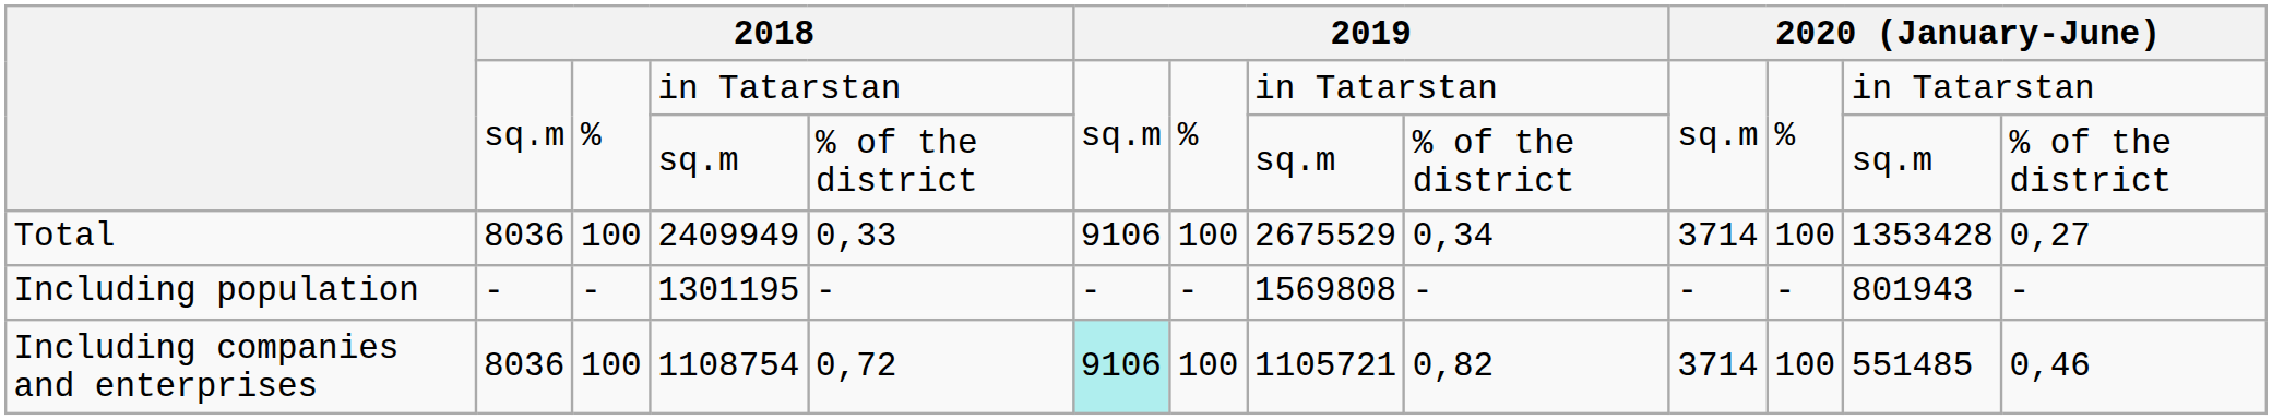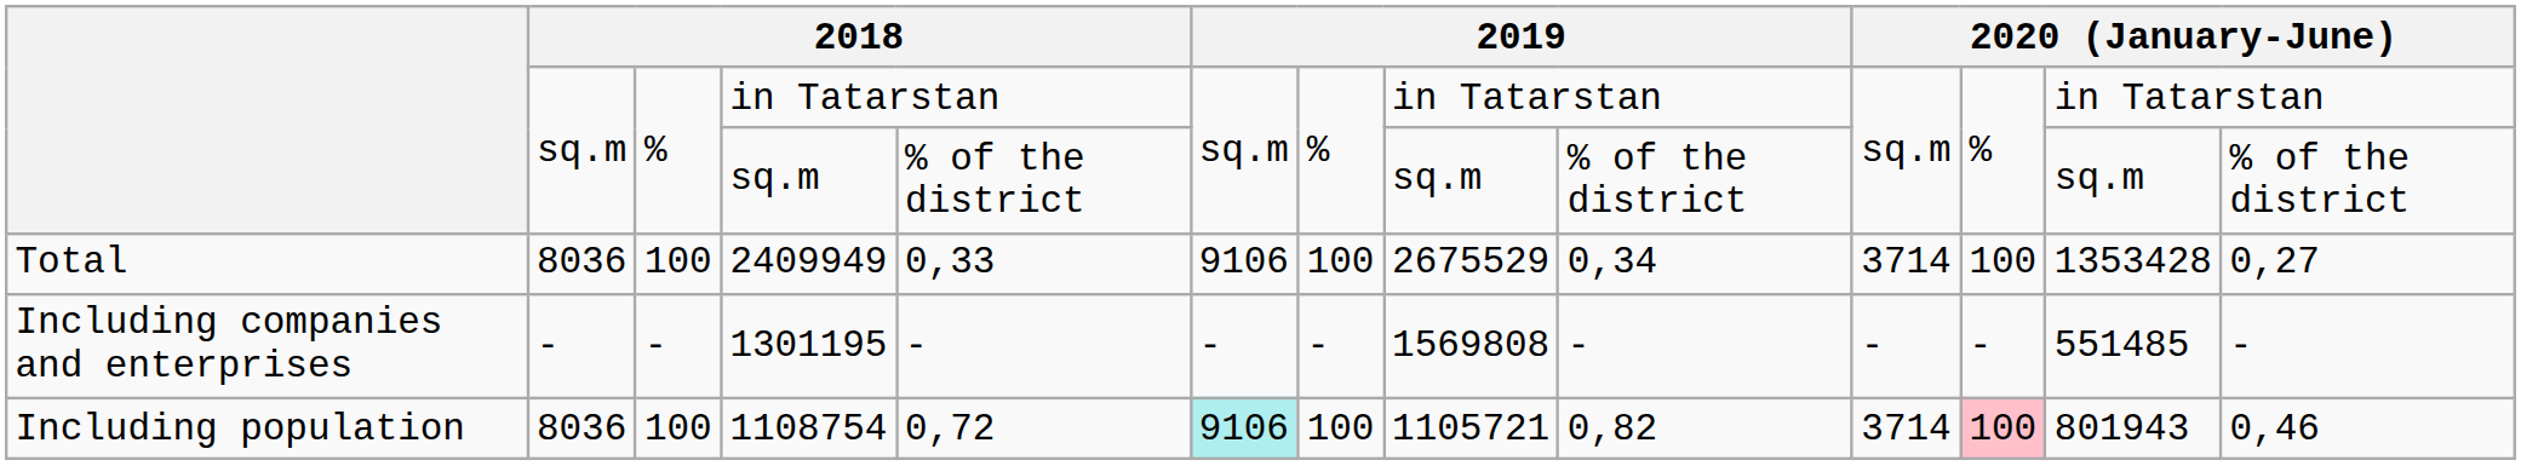1301195 | column 1: Including population -> Including companies and enterprises
1301195 | column 12: 801943 -> 551485
1108754 | column 1: Including companies and enterprises -> Including population
1108754 | column 11: no background -> pink background
1108754 | column 12: 551485 -> 801943
